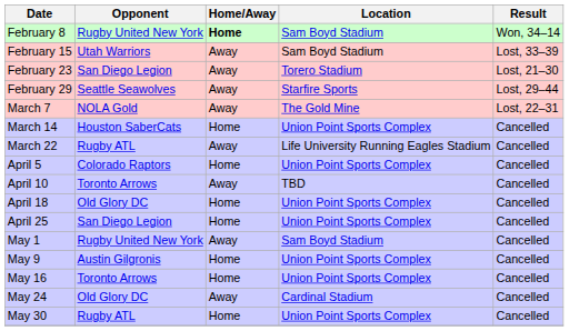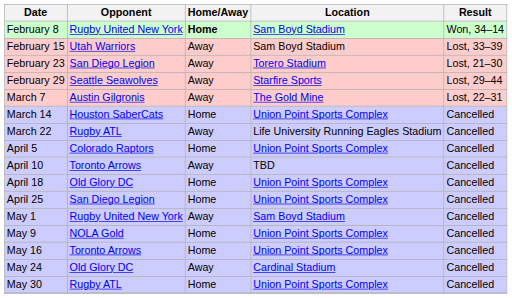March 7 | Opponent: NOLA Gold -> Austin Gilgronis
May 9 | Opponent: Austin Gilgronis -> NOLA Gold
